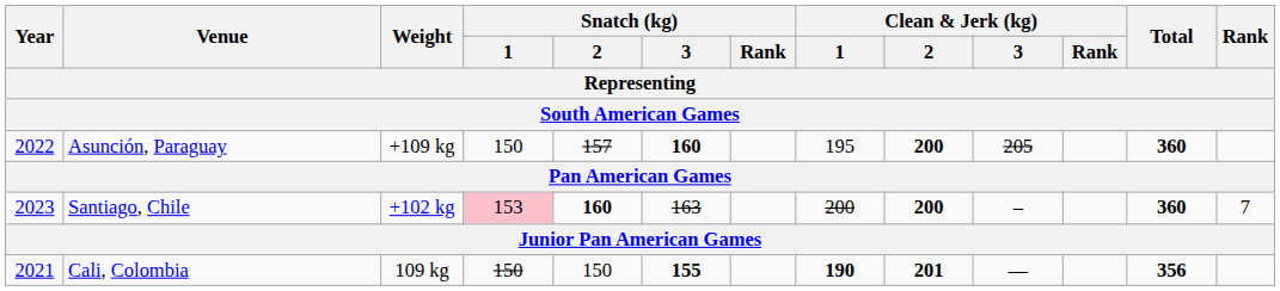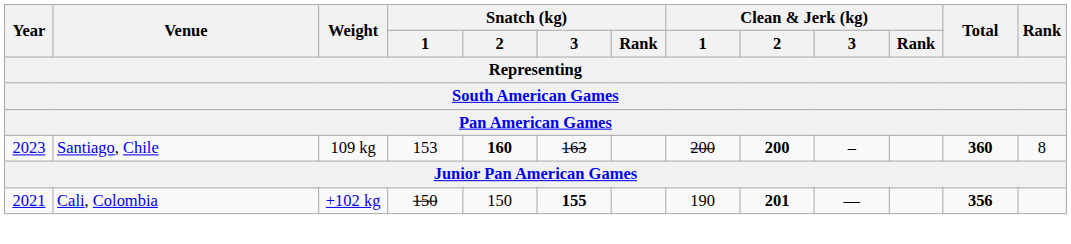- row: 2022 | Asunción, Paraguay | +109 kg | 150 | 157 | 160 | 195 | 200 | 205 | 360
Santiago, Chile | Weight: +102 kg -> 109 kg
Santiago, Chile | Snatch (kg) / 1: pink background -> no background
Santiago, Chile | Rank: 7 -> 8
Cali, Colombia | Weight: 109 kg -> +102 kg
Cali, Colombia | Clean & Jerk (kg) / 1: bold -> normal
